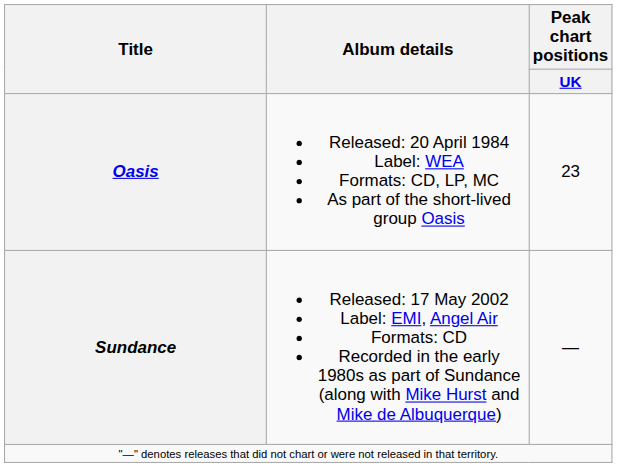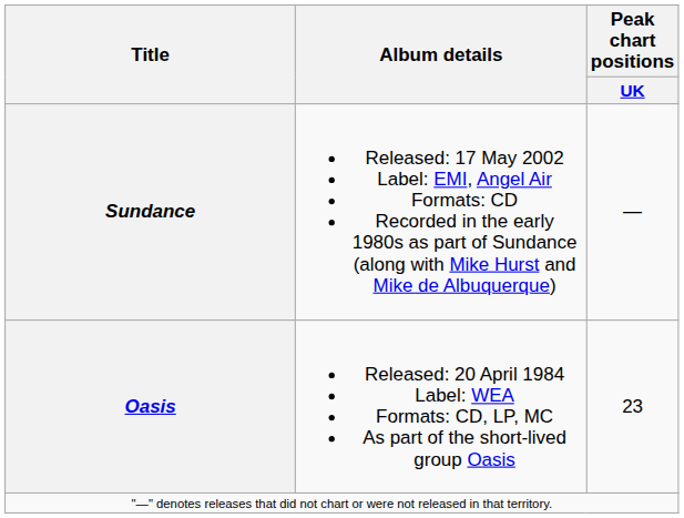rows swapped: Oasis <-> Sundance
